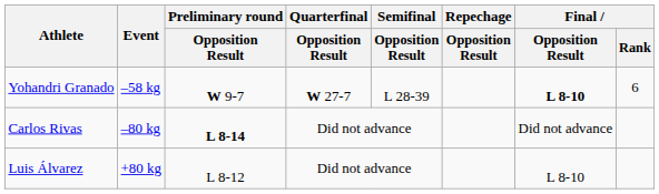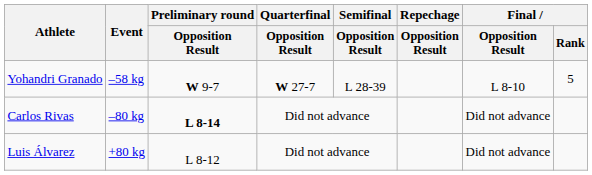Yohandri Granado | Final / Opposition Result: bold -> normal
Yohandri Granado | Final / Rank: 6 -> 5
Luis Álvarez | Final / Opposition Result: L 8-10 -> Did not advance
